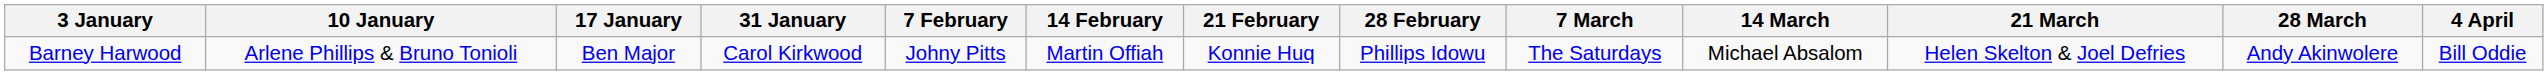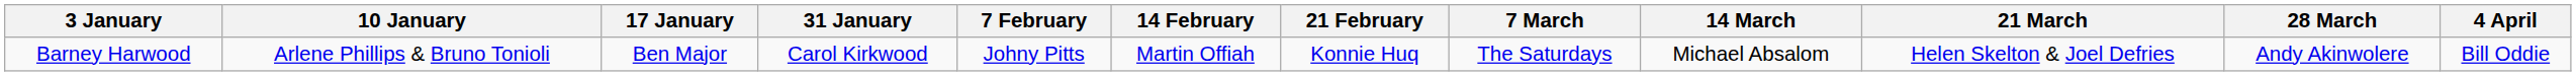- column: 28 February | Phillips Idowu
